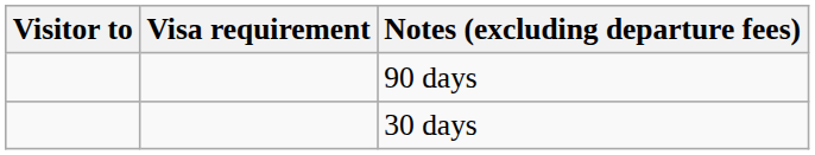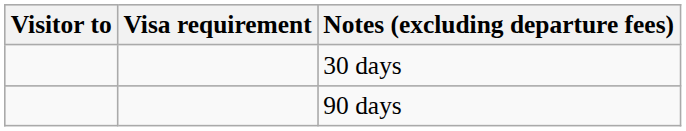rows swapped: 90 days <-> 30 days
